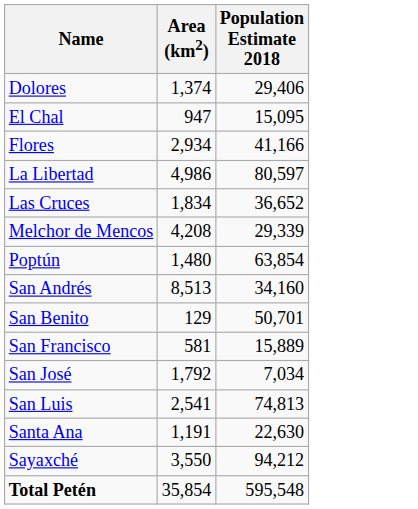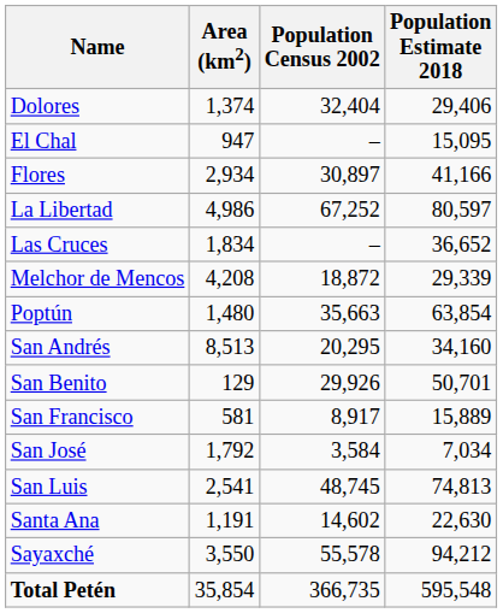+ column: Population Census 2002 | 32,404 | – | 30,897 | 67,252 | – | 18,872 | 35,663 | 20,295 | 29,926 | 8,917 | 3,584 | 48,745 | 14,602 | 55,578 | 366,735
